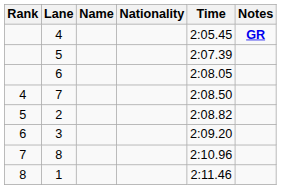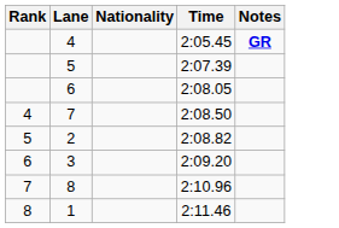- column: Name
